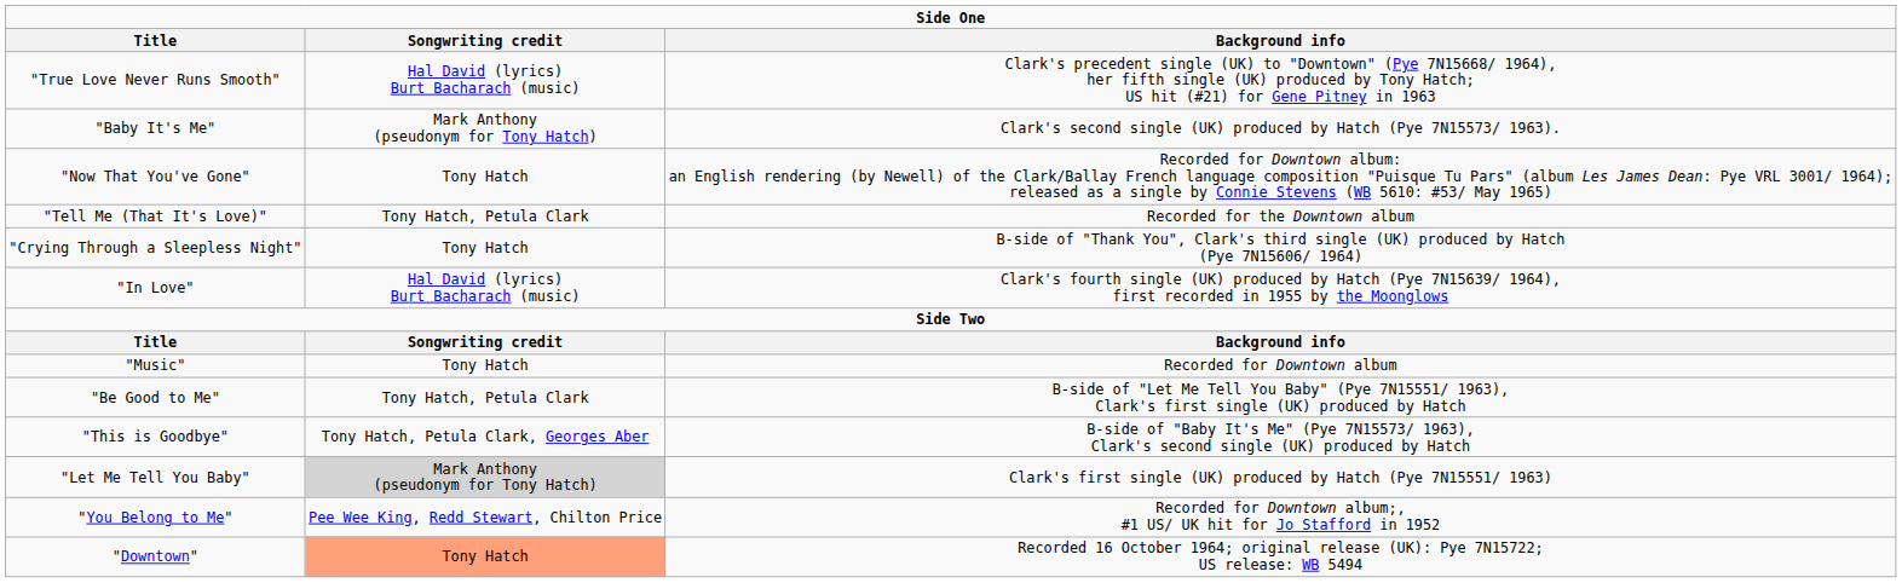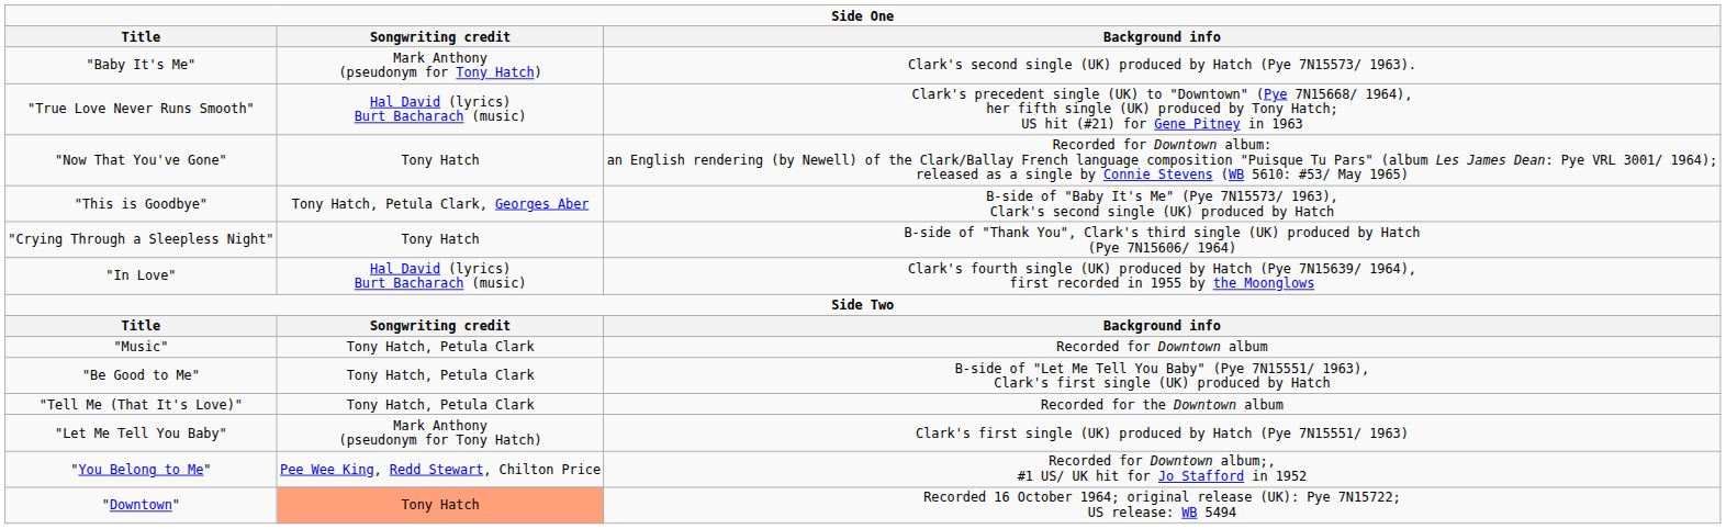rows swapped: "True Love Never Runs Smooth" <-> "Baby It's Me"
rows swapped: "Tell Me (That It's Love)" <-> "This is Goodbye"
"Music" | Songwriting credit: Tony Hatch -> Tony Hatch, Petula Clark
"Let Me Tell You Baby" | Songwriting credit: lightgrey background -> no background
